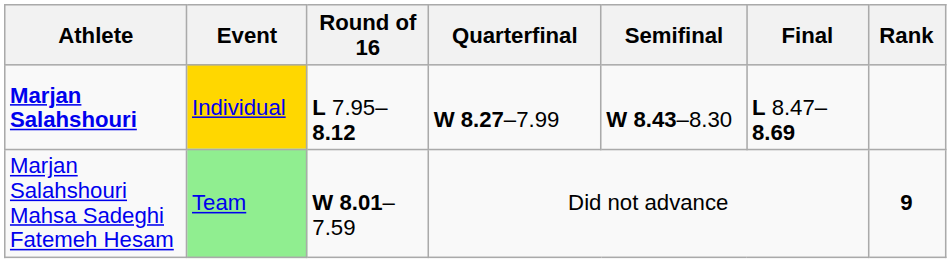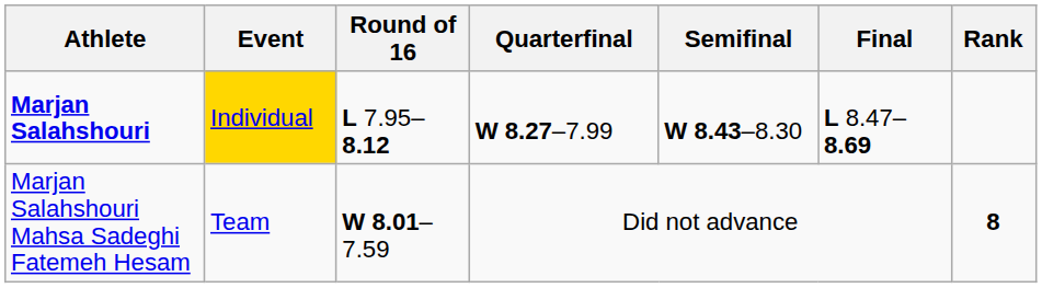Marjan Salahshouri Mahsa Sadeghi Fatemeh Hesam | Event: lightgreen background -> no background
Marjan Salahshouri Mahsa Sadeghi Fatemeh Hesam | Rank: 9 -> 8
